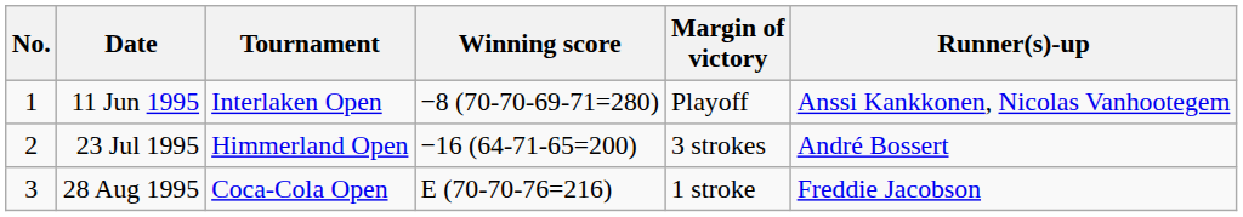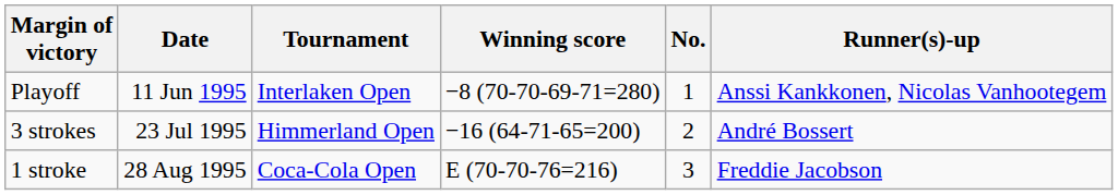columns swapped: No. <-> Margin of victory
